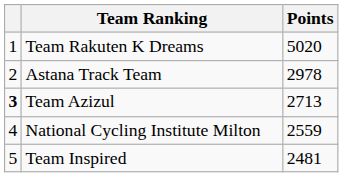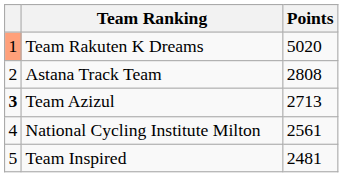Team Rakuten K Dreams | column 1: no background -> lightsalmon background
Astana Track Team | Points: 2978 -> 2808
National Cycling Institute Milton | Points: 2559 -> 2561
